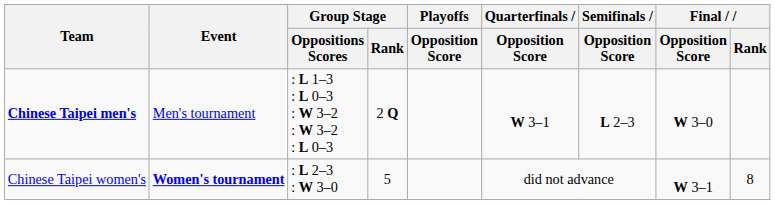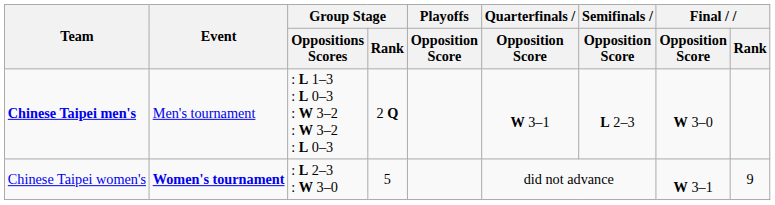Chinese Taipei women's | Final / Rank: 8 -> 9
